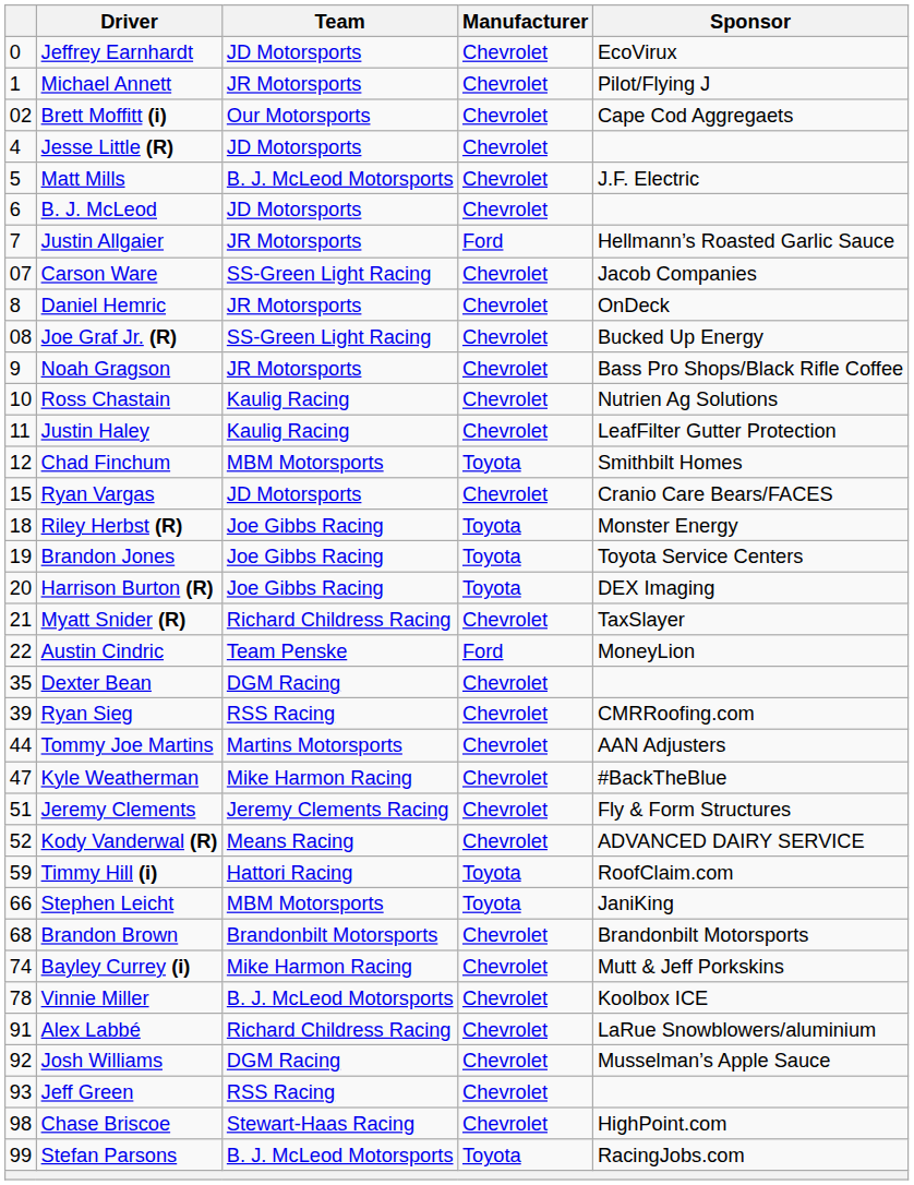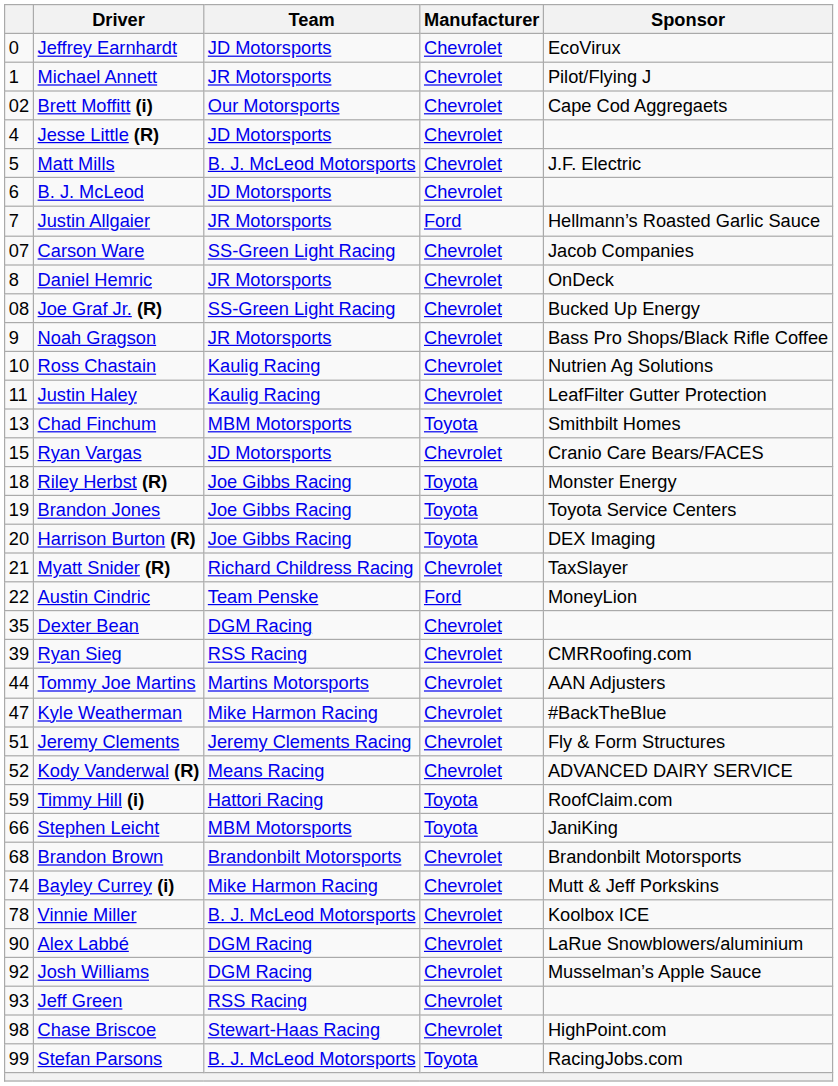Chad Finchum | column 1: 12 -> 13
Alex Labbé | column 1: 91 -> 90
Alex Labbé | Team: Richard Childress Racing -> DGM Racing
